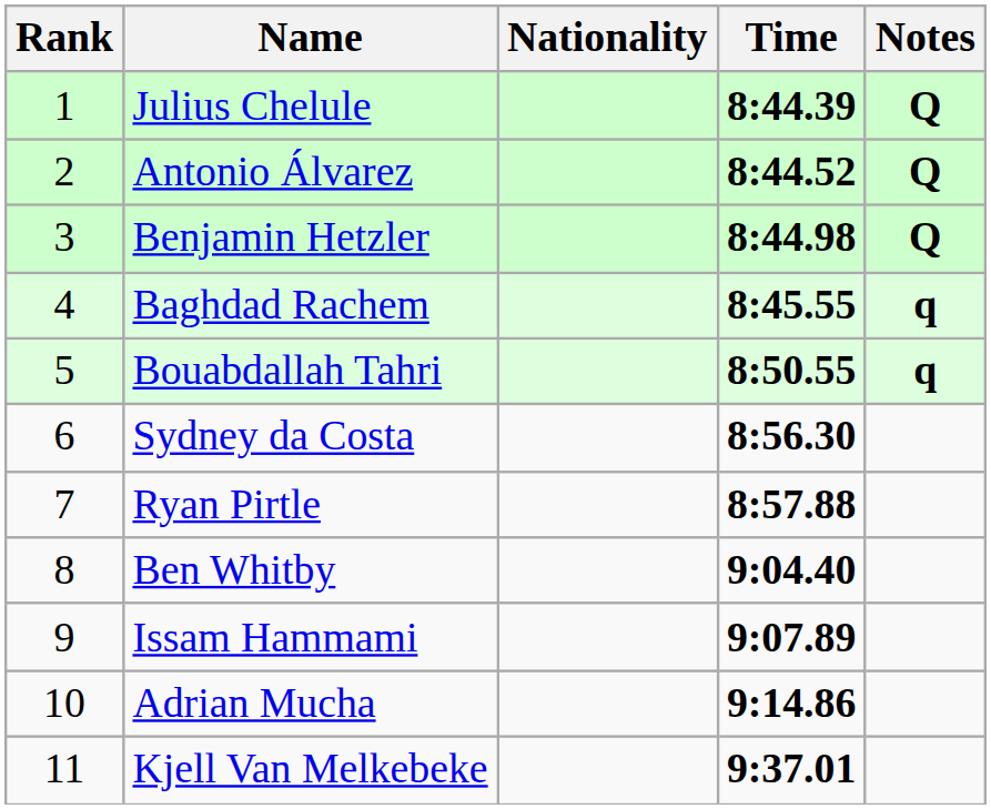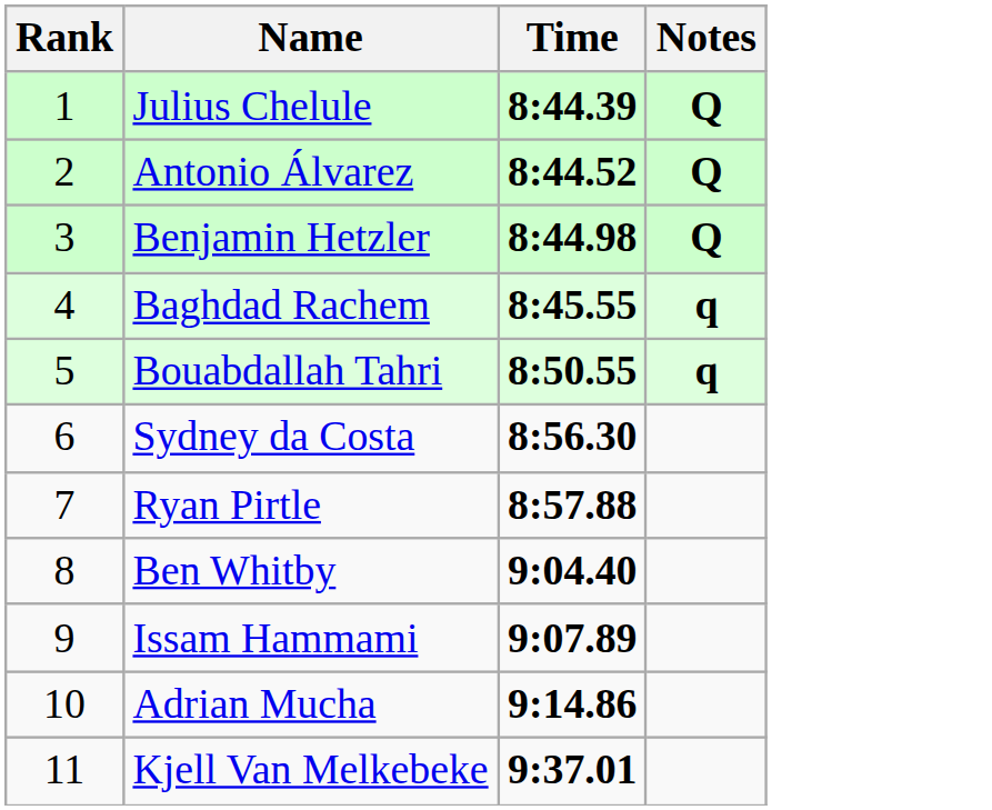- column: Nationality
